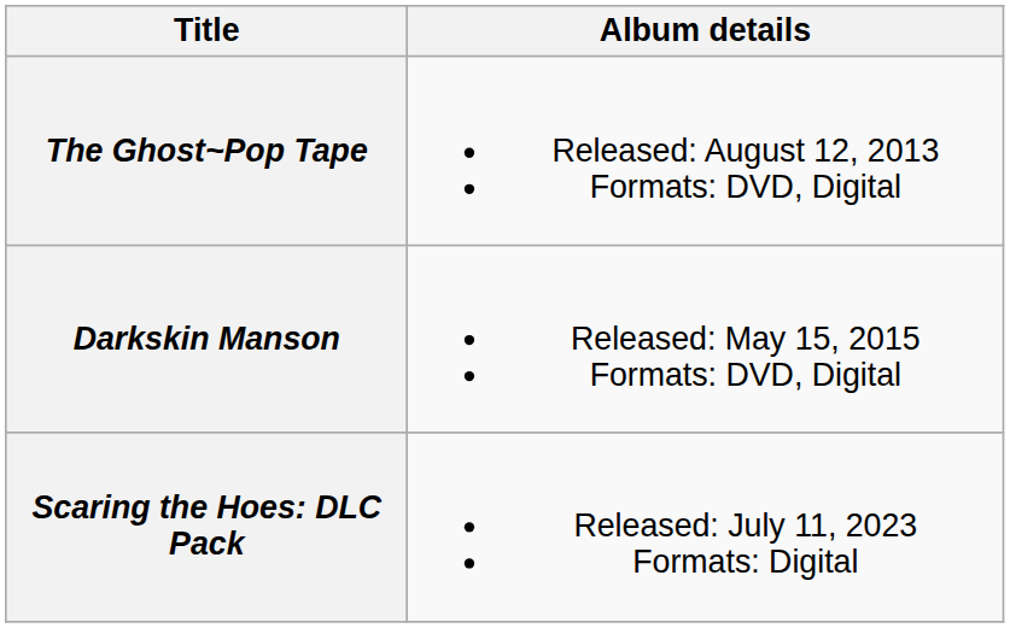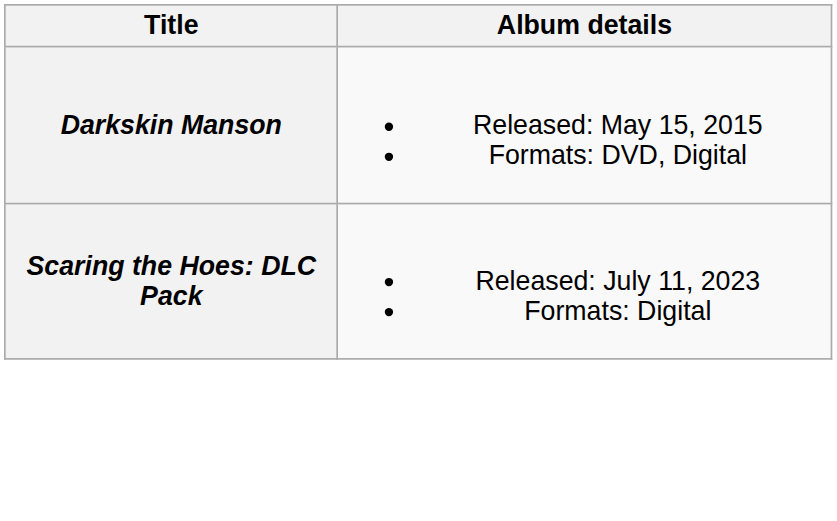- row: The Ghost~Pop Tape | Released: August 12, 2013 Formats: DVD, Digital
